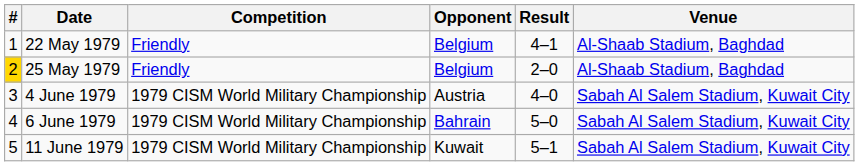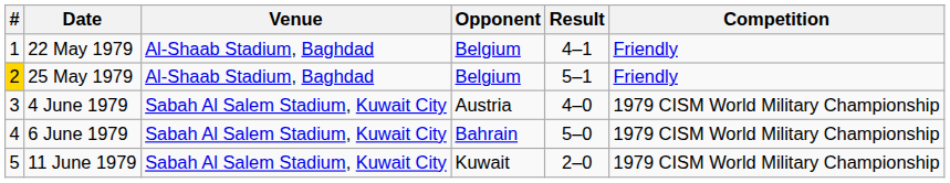columns swapped: Venue <-> Competition
25 May 1979 | Result: 2–0 -> 5–1
11 June 1979 | Result: 5–1 -> 2–0
